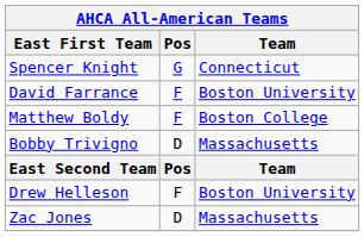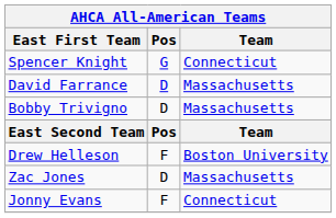David Farrance | Pos: F -> D
David Farrance | Team: Boston University -> Massachusetts
- row: Matthew Boldy | F | Boston College
+ row: Jonny Evans | F | Connecticut
